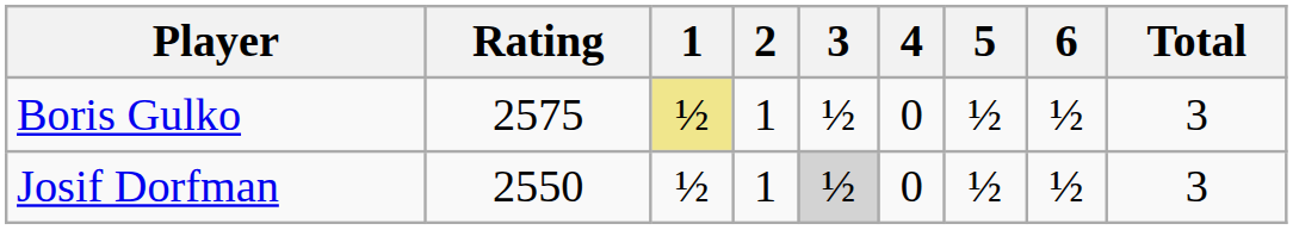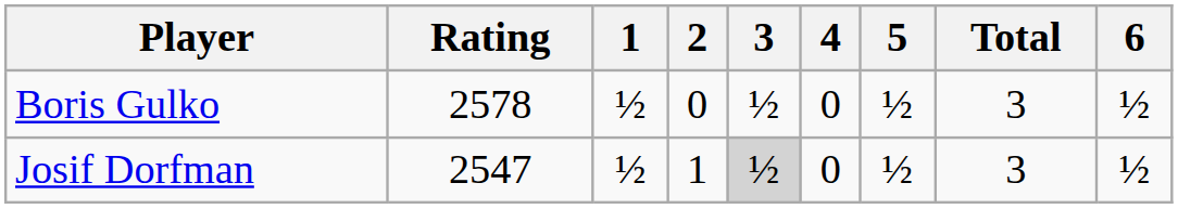columns swapped: 6 <-> Total
Boris Gulko | Rating: 2575 -> 2578
Boris Gulko | 1: khaki background -> no background
Boris Gulko | 2: 1 -> 0
Josif Dorfman | Rating: 2550 -> 2547
